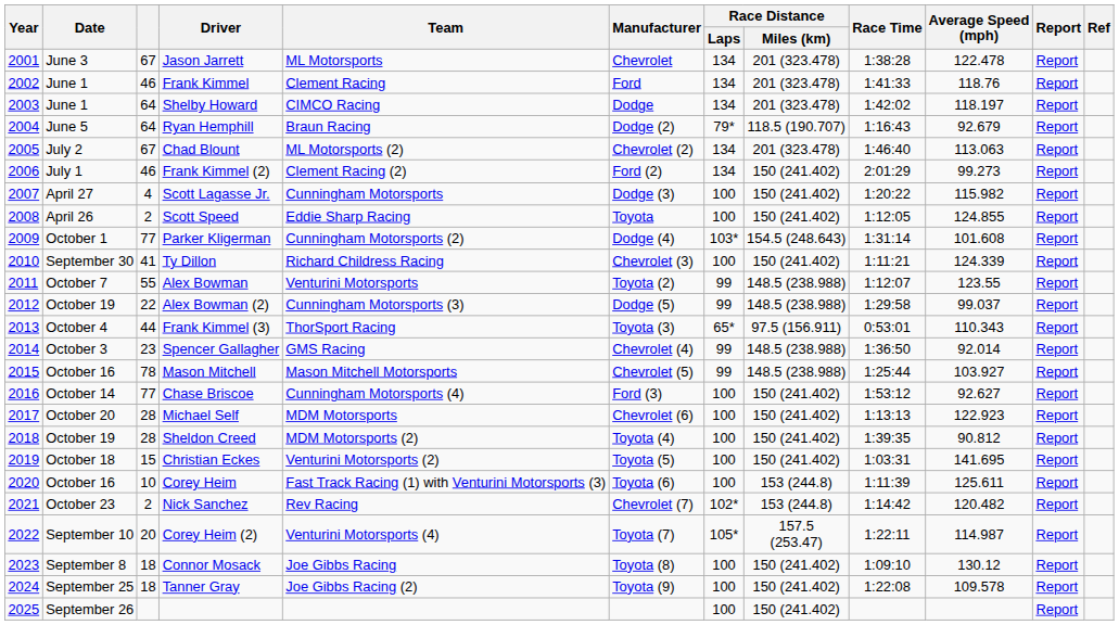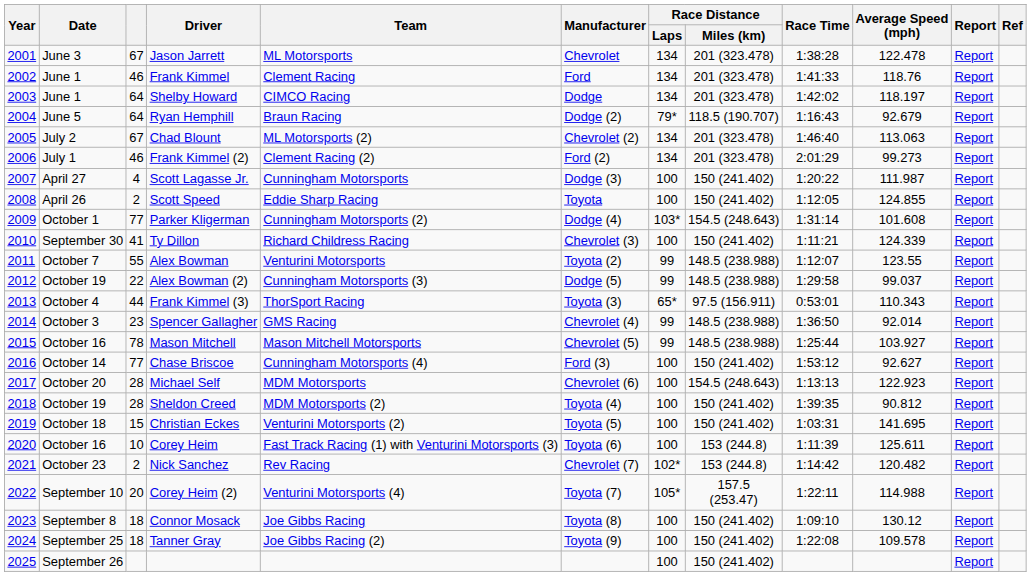Frank Kimmel (2) | Race Distance / Miles (km): 150 (241.402) -> 201 (323.478)
Scott Lagasse Jr. | Average Speed (mph): 115.982 -> 111.987
Michael Self | Race Distance / Miles (km): 150 (241.402) -> 154.5 (248.643)
Corey Heim (2) | Average Speed (mph): 114.987 -> 114.988
